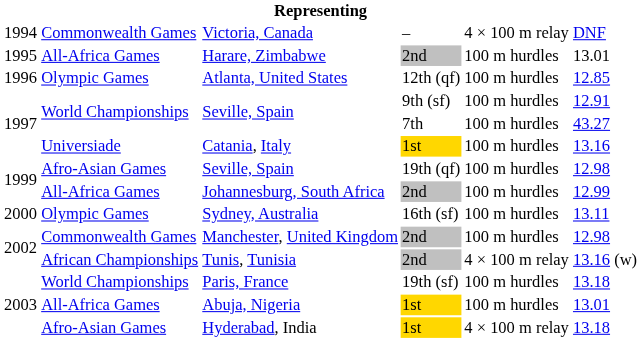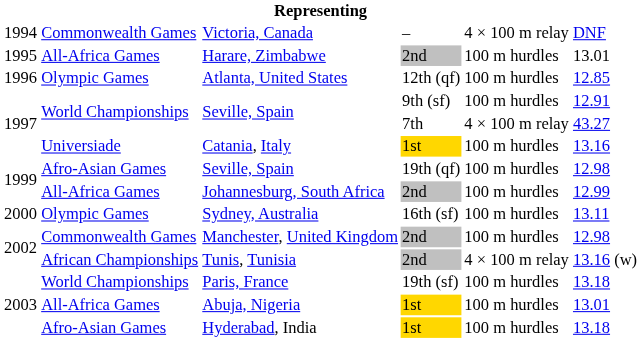Seville, Spain / 7th | column 5: 100 m hurdles -> 4 × 100 m relay
Hyderabad, India | column 5: 4 × 100 m relay -> 100 m hurdles
